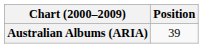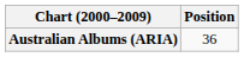Australian Albums (ARIA) | Position: 39 -> 36
